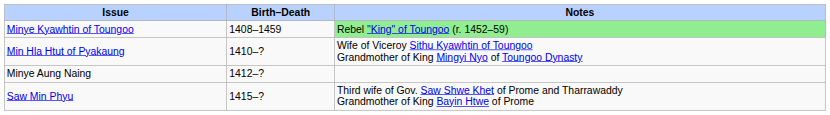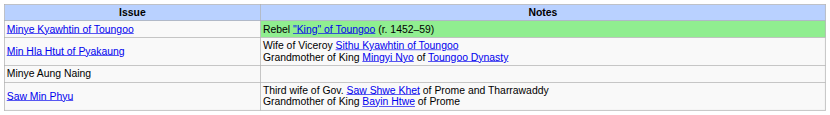- column: Birth–Death | 1408–1459 | 1410–? | 1412–? | 1415–?
